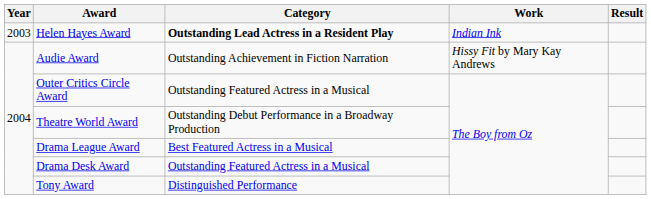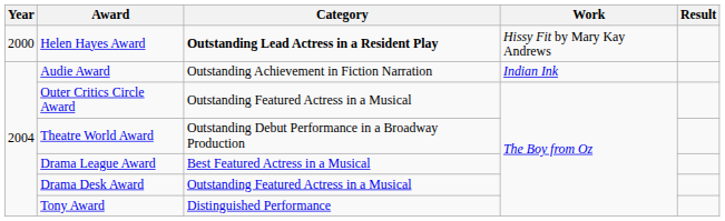Helen Hayes Award | Year: 2003 -> 2000
Helen Hayes Award | Work: Indian Ink -> Hissy Fit by Mary Kay Andrews
Audie Award | Work: Hissy Fit by Mary Kay Andrews -> Indian Ink
